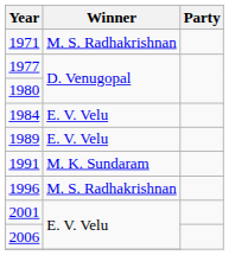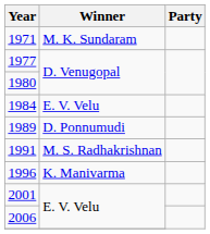1971 | Winner: M. S. Radhakrishnan -> M. K. Sundaram
1989 | Winner: E. V. Velu -> D. Ponnumudi
1991 | Winner: M. K. Sundaram -> M. S. Radhakrishnan
1996 | Winner: M. S. Radhakrishnan -> K. Manivarma
